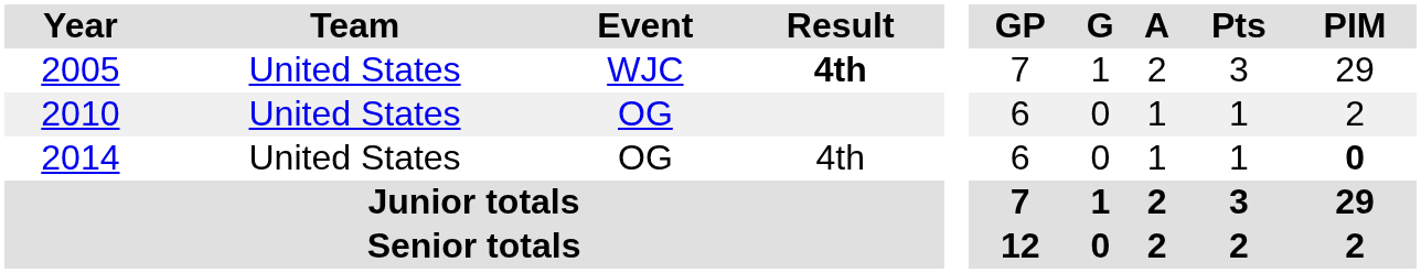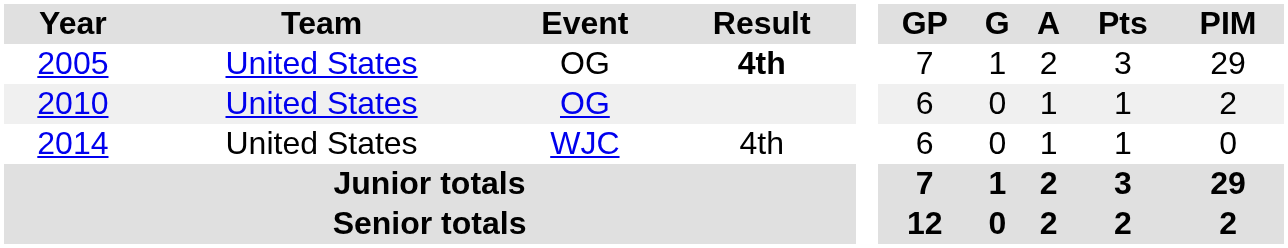2005 | Event: WJC -> OG
2014 | Event: OG -> WJC
2014 | PIM: bold -> normal
